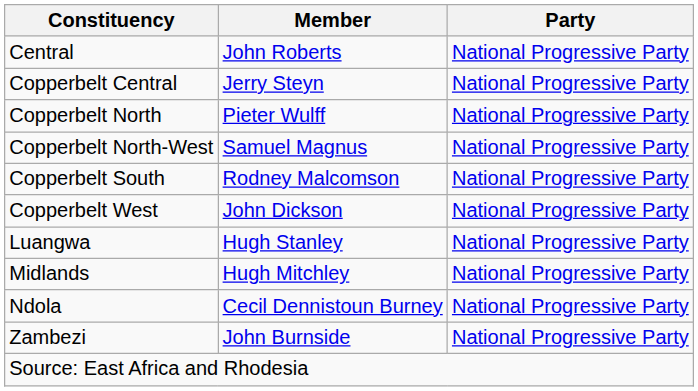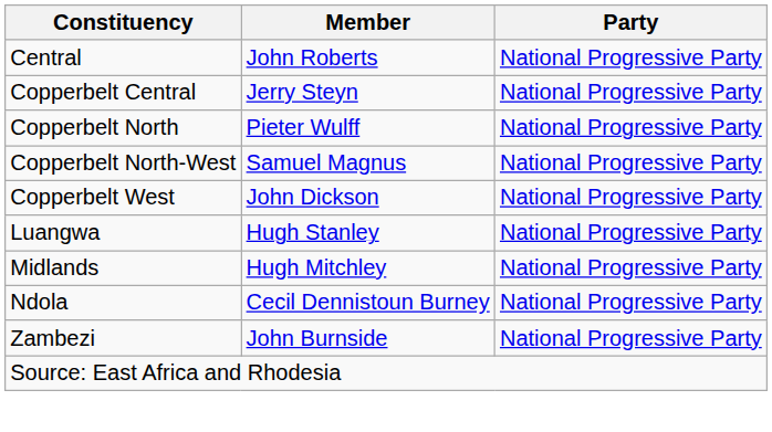- row: Copperbelt South | Rodney Malcomson | National Progressive Party
